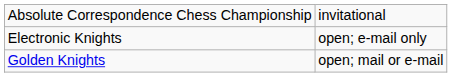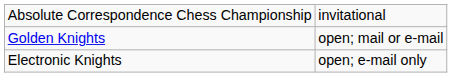rows swapped: Golden Knights <-> Electronic Knights
